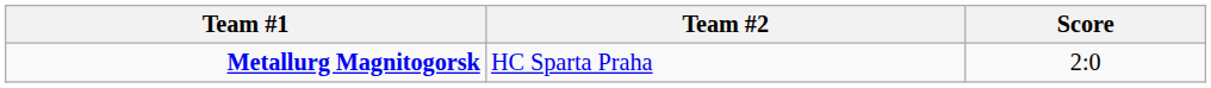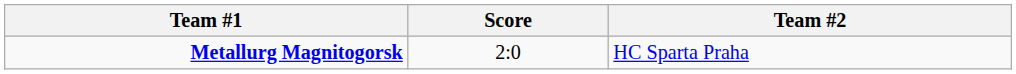columns swapped: Score <-> Team #2
